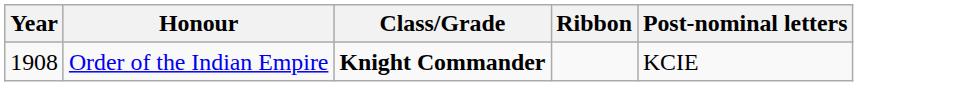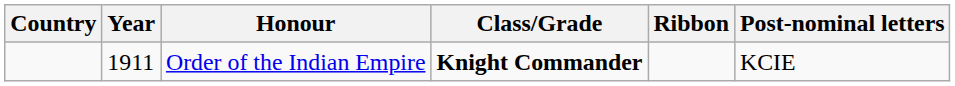+ column: Country
Order of the Indian Empire | Year: 1908 -> 1911
